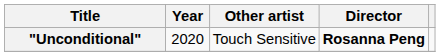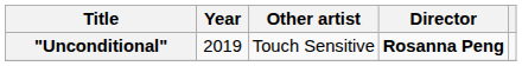"Unconditional" | Year: 2020 -> 2019
